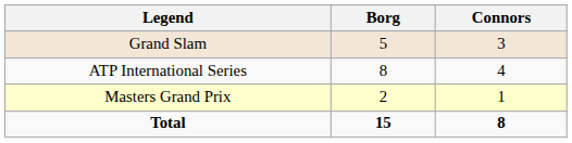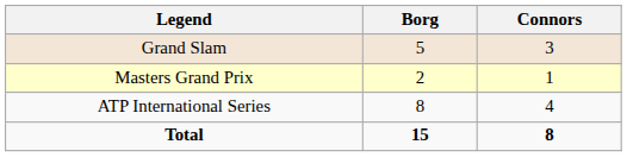rows swapped: Masters Grand Prix <-> ATP International Series
